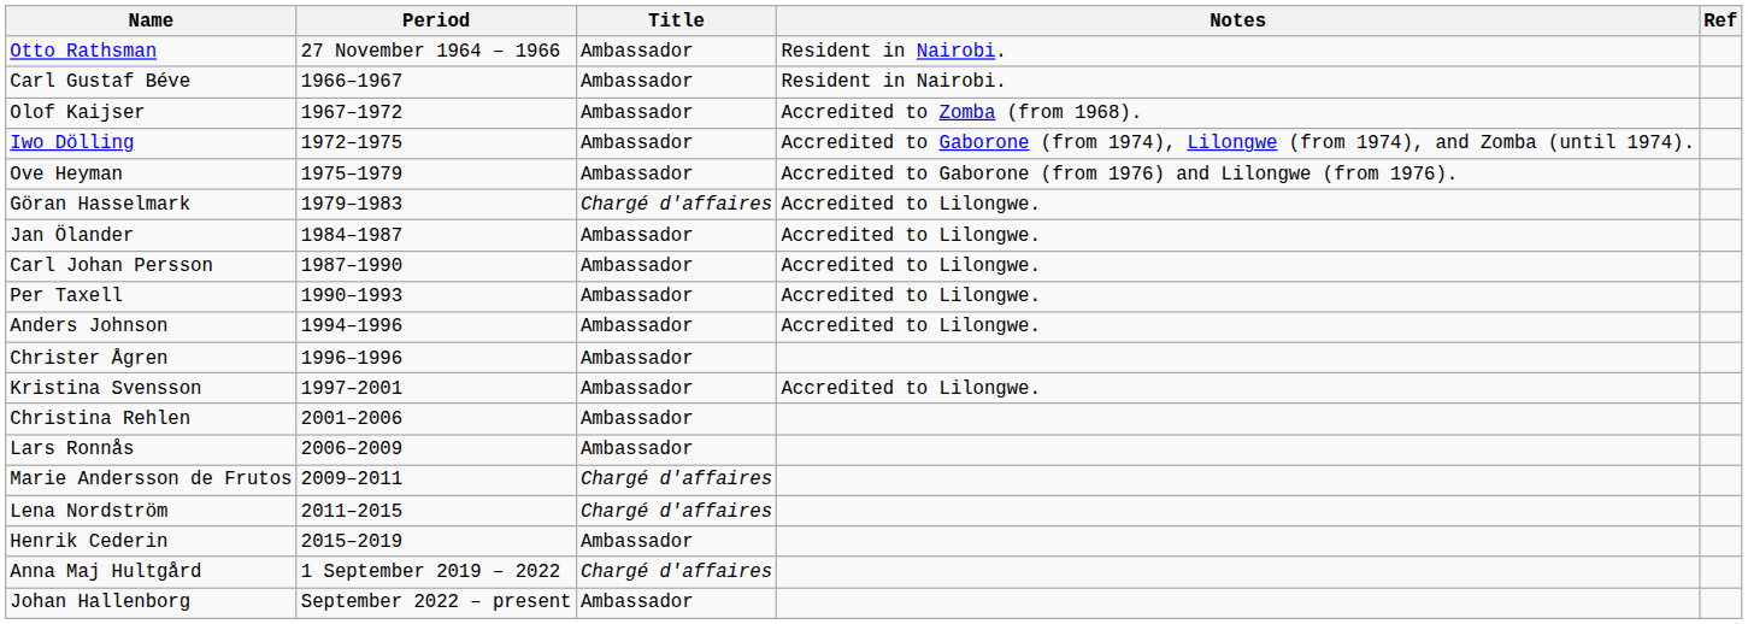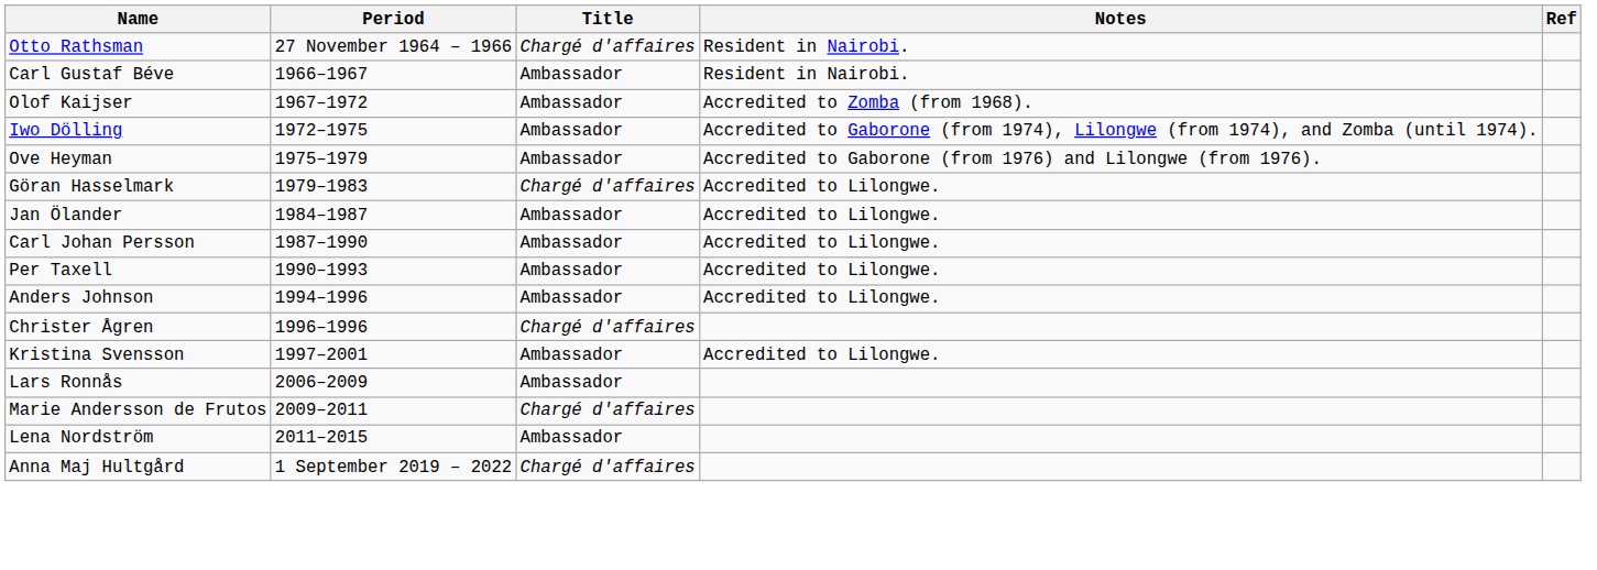Otto Rathsman | Title: Ambassador -> Chargé d'affaires
Christer Ågren | Title: Ambassador -> Chargé d'affaires
- row: Christina Rehlen | 2001–2006 | Ambassador
Lena Nordström | Title: Chargé d'affaires -> Ambassador
- row: Henrik Cederin | 2015–2019 | Ambassador
- row: Johan Hallenborg | September 2022 – present | Ambassador
